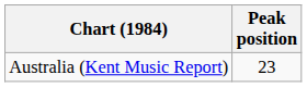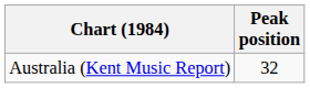Australia (Kent Music Report) | Peak position: 23 -> 32
